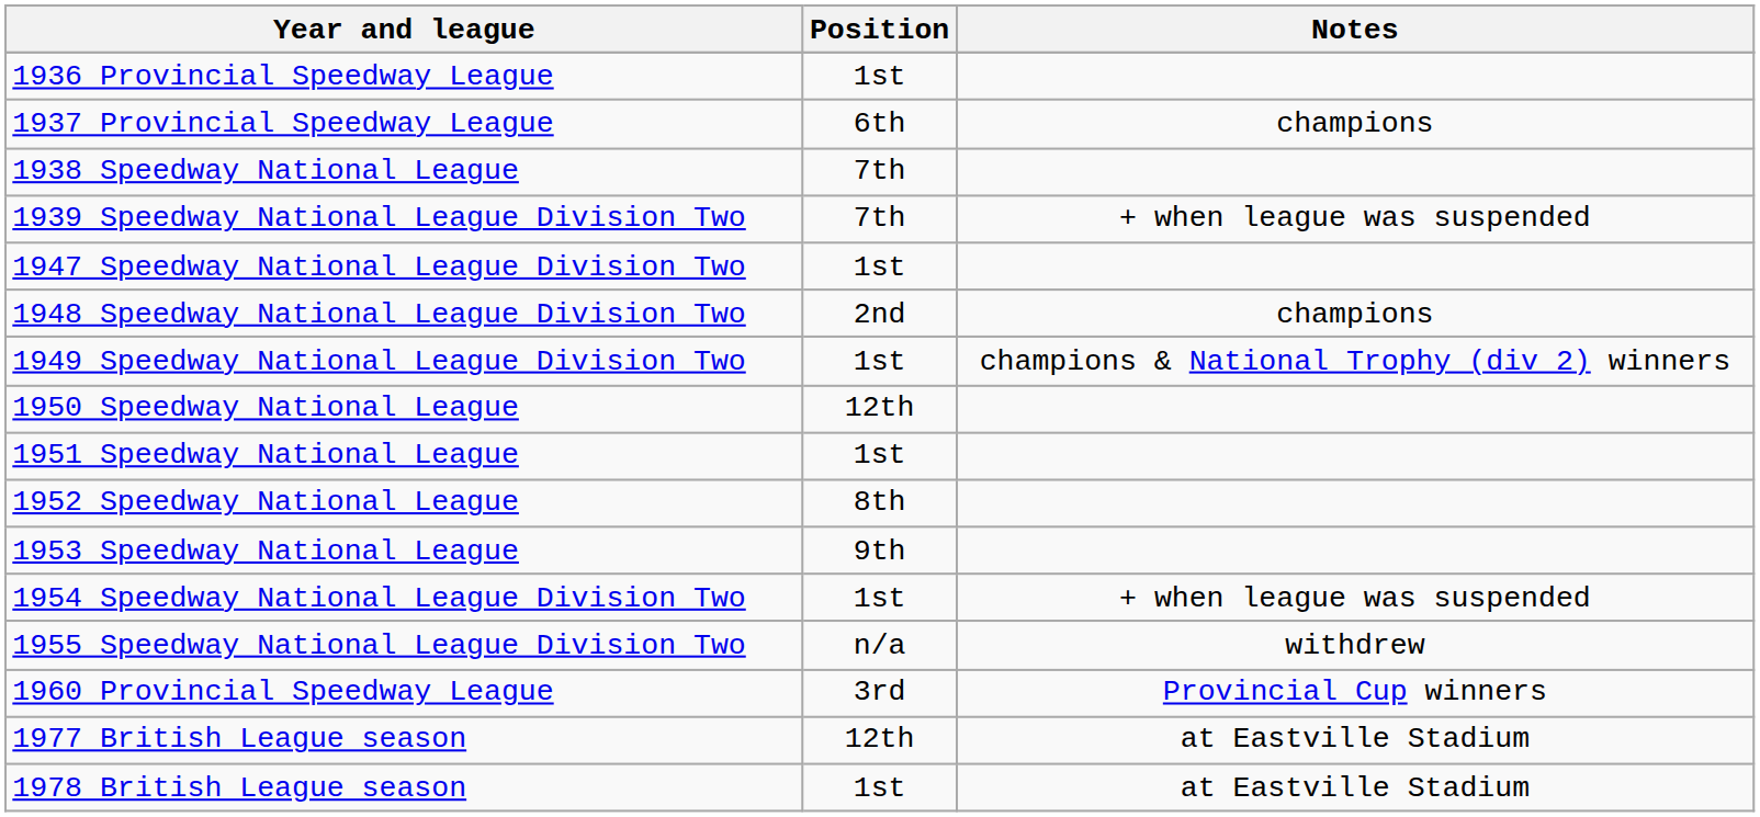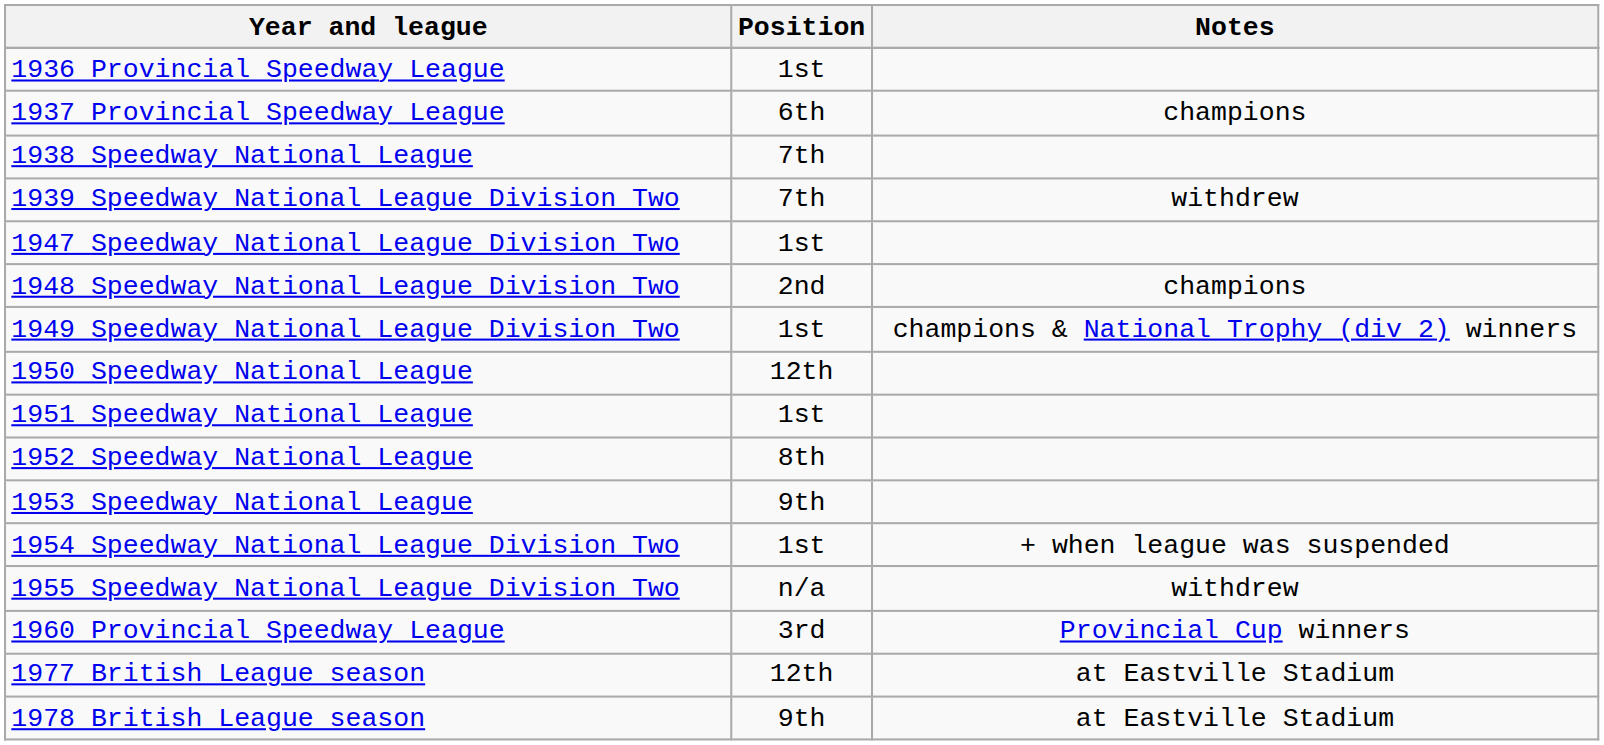1939 Speedway National League Division Two | Notes: + when league was suspended -> withdrew
1978 British League season | Position: 1st -> 9th
